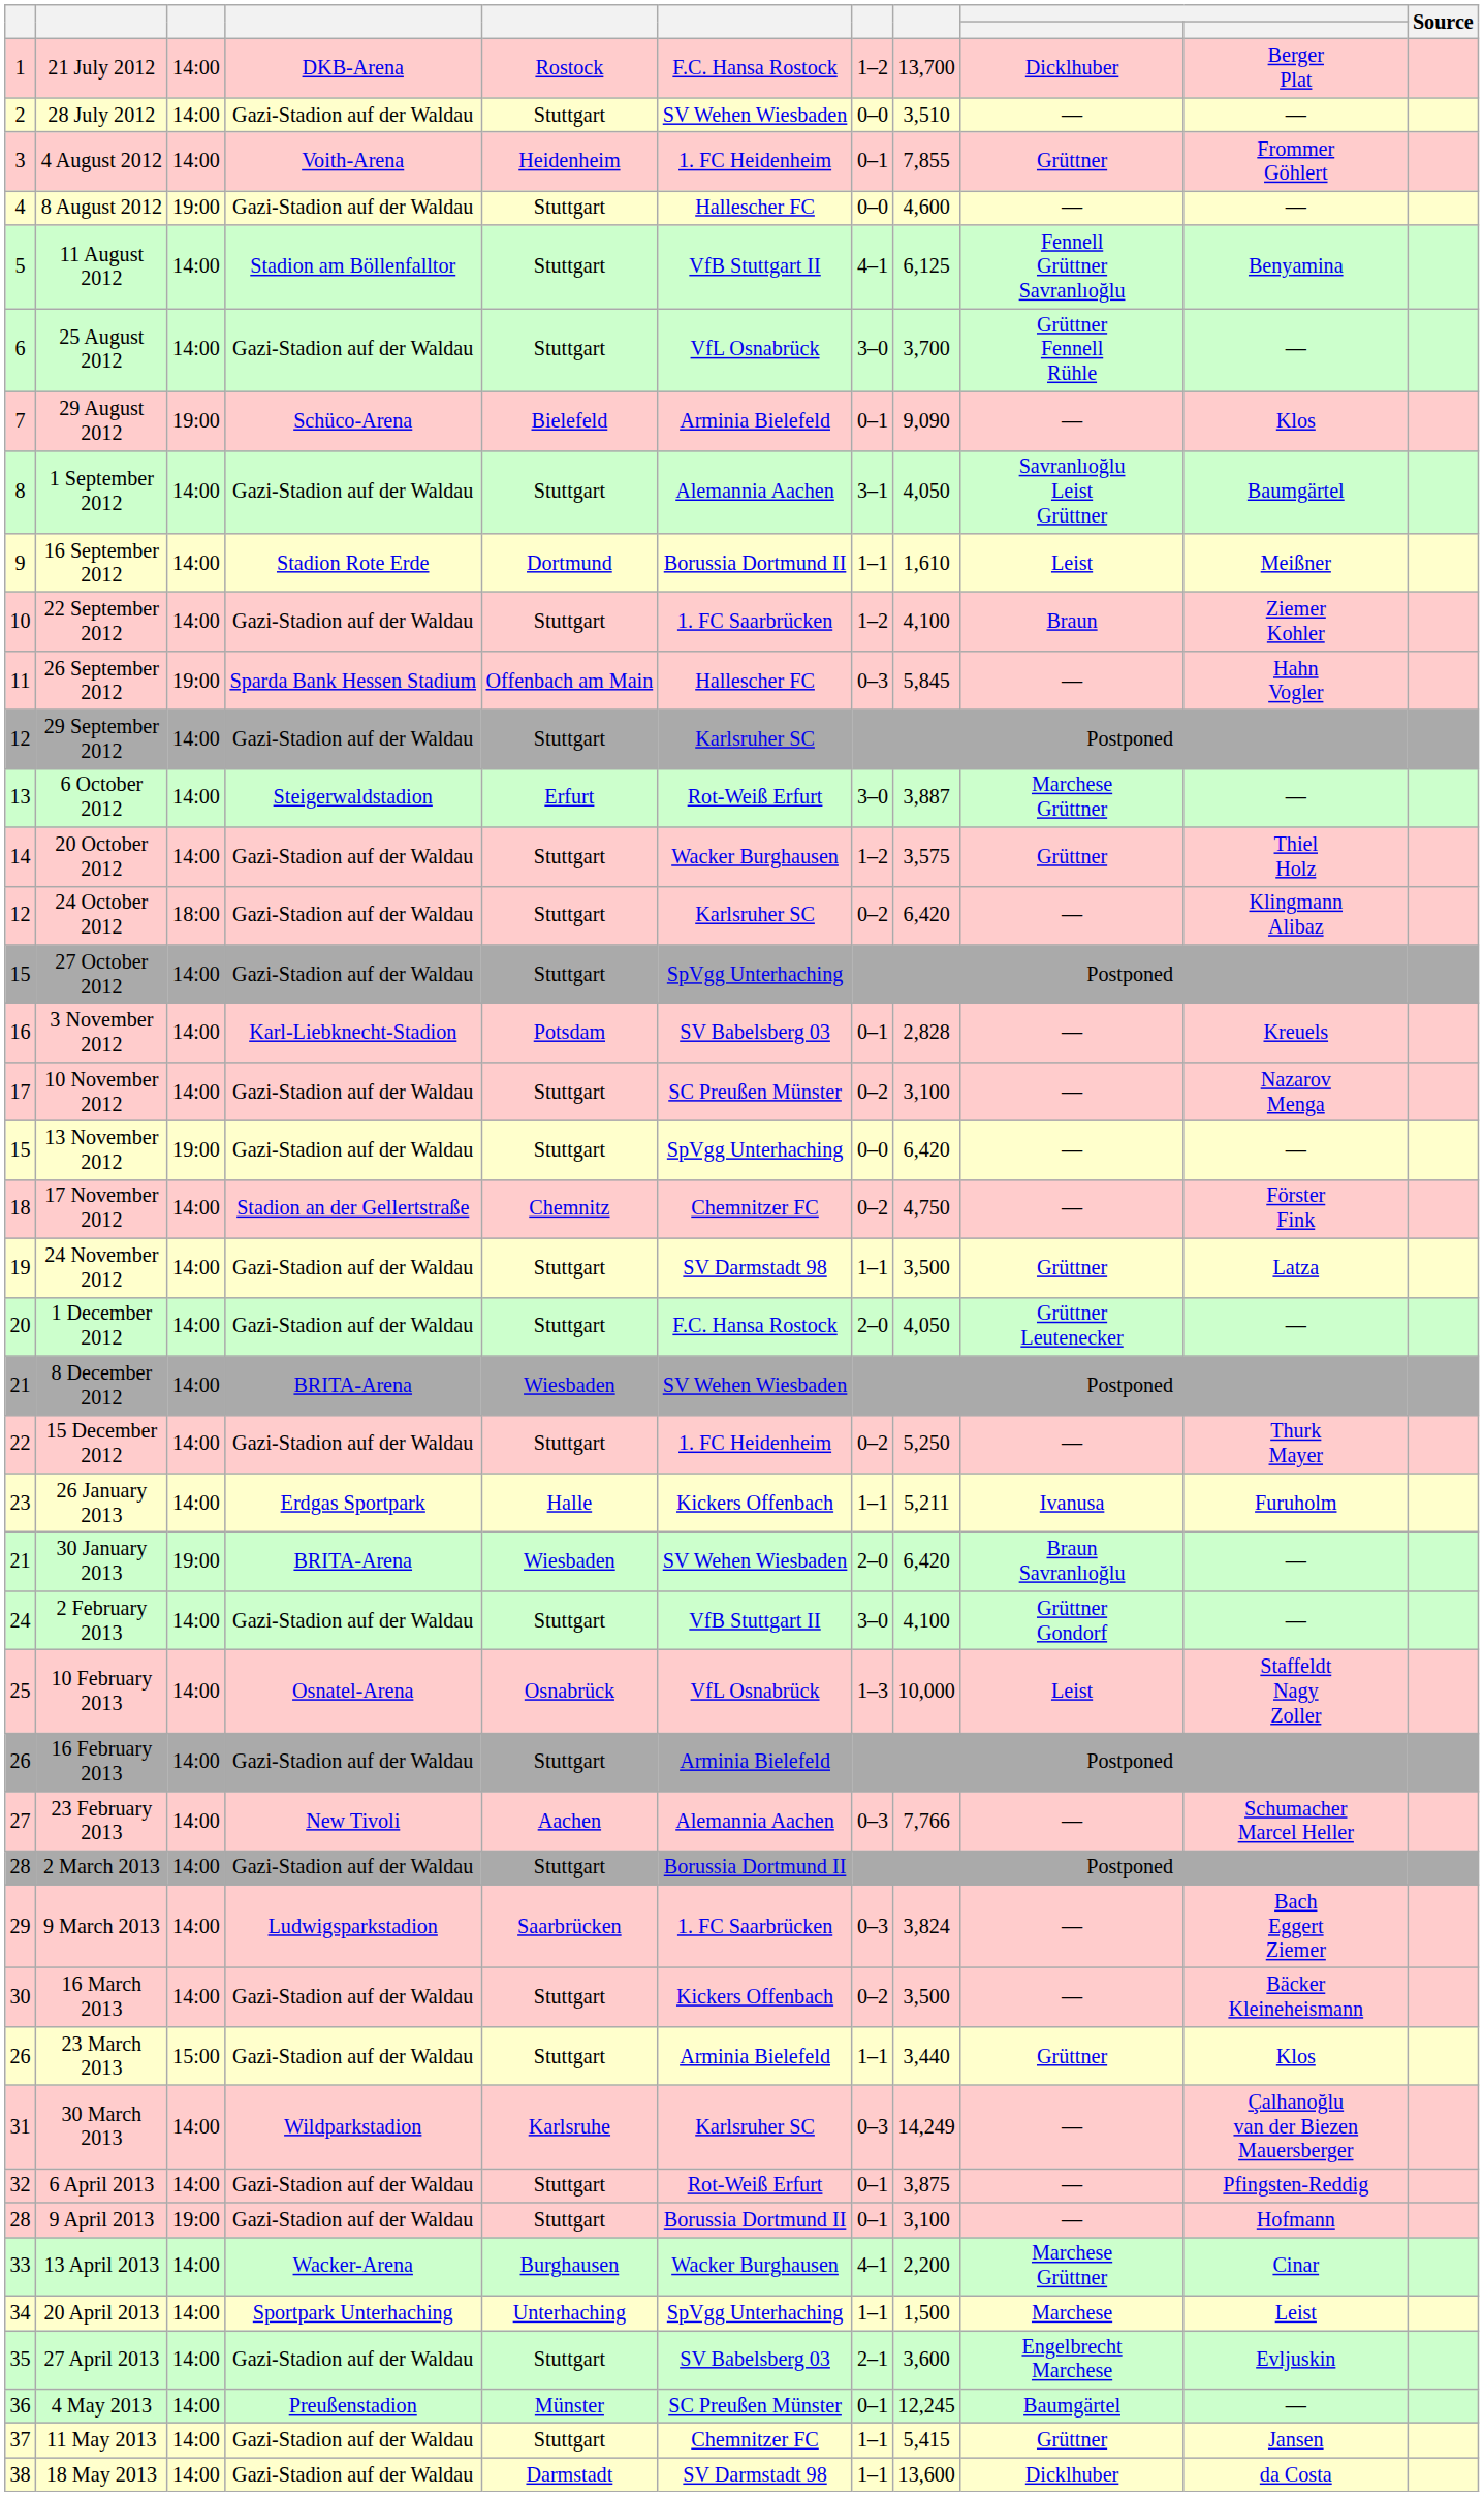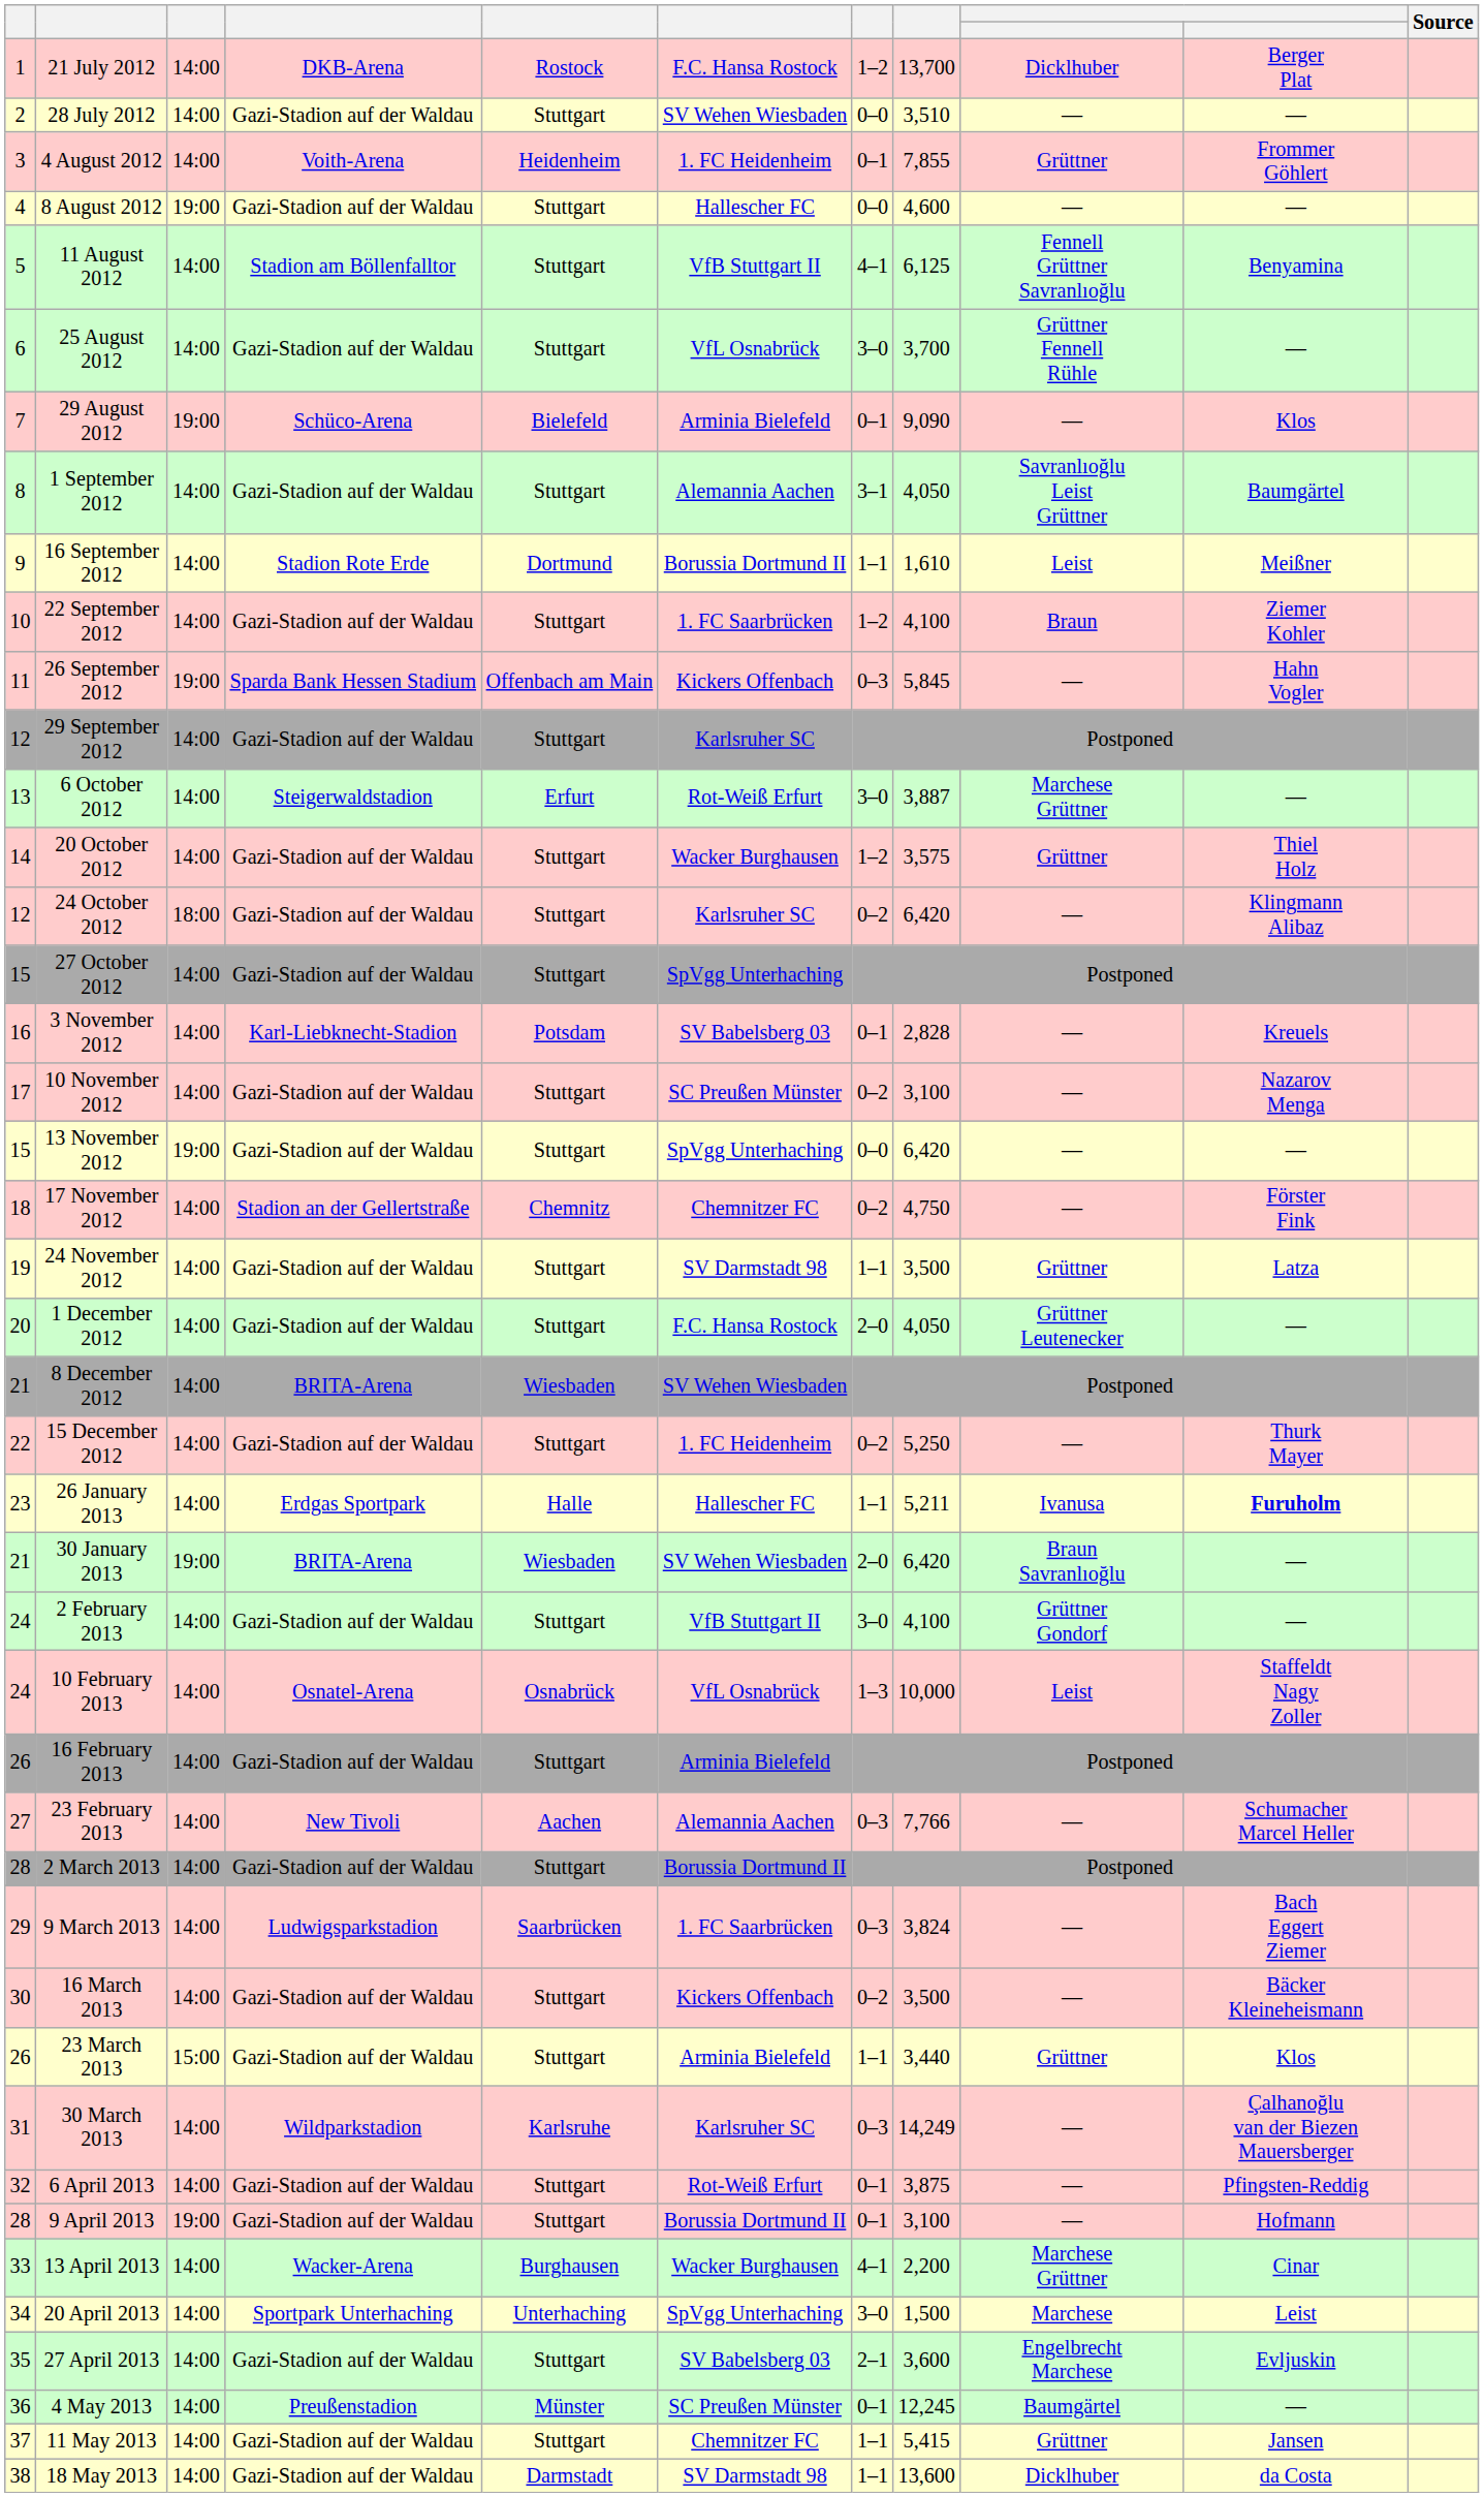26 September 2012 | column 6: Hallescher FC -> Kickers Offenbach
26 January 2013 | column 6: Kickers Offenbach -> Hallescher FC
26 January 2013 | column 10: normal -> bold
10 February 2013 | column 1: 25 -> 24
20 April 2013 | column 7: 1–1 -> 3–0
